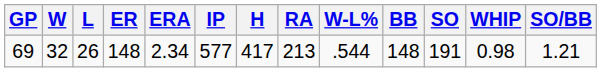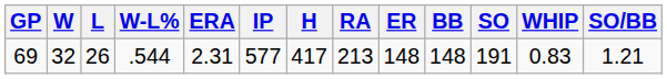columns swapped: W-L% <-> ER
69 | ERA: 2.34 -> 2.31
69 | WHIP: 0.98 -> 0.83
